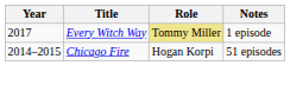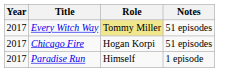Every Witch Way | Notes: 1 episode -> 51 episodes
Chicago Fire | Year: 2014–2015 -> 2017
+ row: 2017 | Paradise Run | Himself | 1 episode
